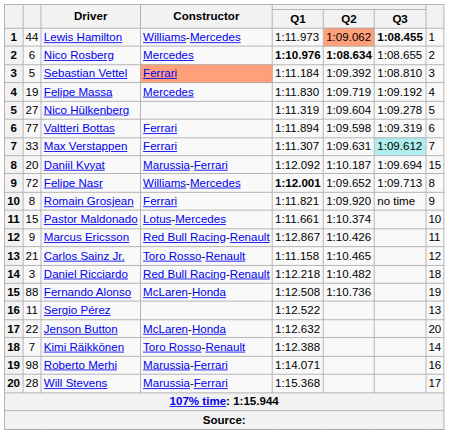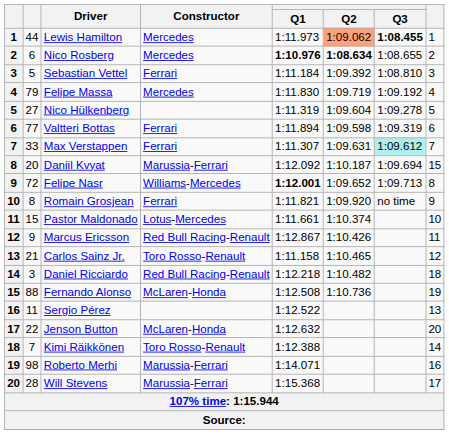Lewis Hamilton | Constructor: Williams-Mercedes -> Mercedes
Sebastian Vettel | Constructor: lightsalmon background -> no background
Felipe Massa | column 2: 19 -> 79
